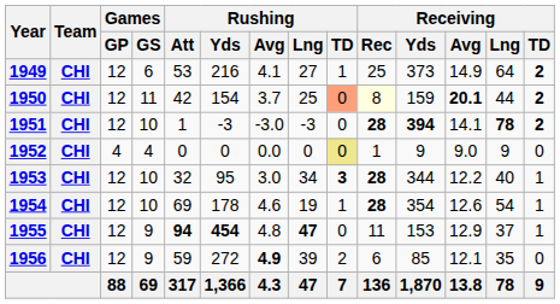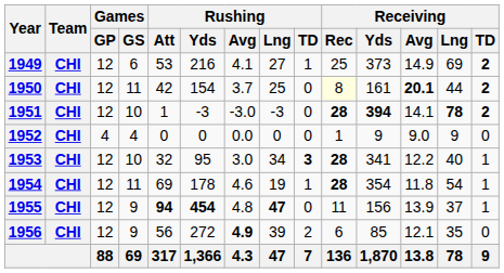1949 | Receiving / Lng: 64 -> 69
1950 | Rushing / TD: lightsalmon background -> no background
1950 | Receiving / Yds: 159 -> 161
1952 | Rushing / TD: khaki background -> no background
1953 | Receiving / Yds: 344 -> 341
1954 | Games / GS: 10 -> 11
1954 | Receiving / Avg: 12.6 -> 11.8
1955 | Receiving / Yds: 153 -> 156
1955 | Receiving / Avg: 12.9 -> 13.9
1956 | Rushing / Att: 59 -> 56
